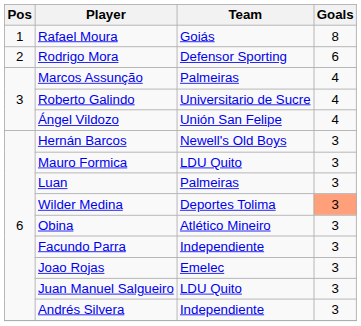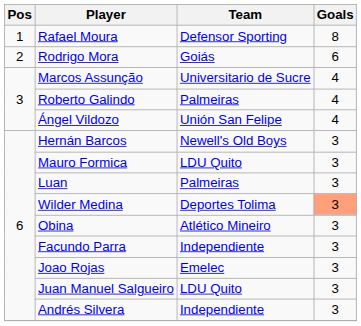Rafael Moura | Team: Goiás -> Defensor Sporting
Rodrigo Mora | Team: Defensor Sporting -> Goiás
Marcos Assunção | Team: Palmeiras -> Universitario de Sucre
Roberto Galindo | Team: Universitario de Sucre -> Palmeiras
